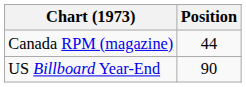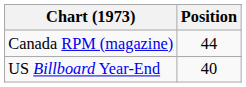US Billboard Year-End | Position: 90 -> 40
